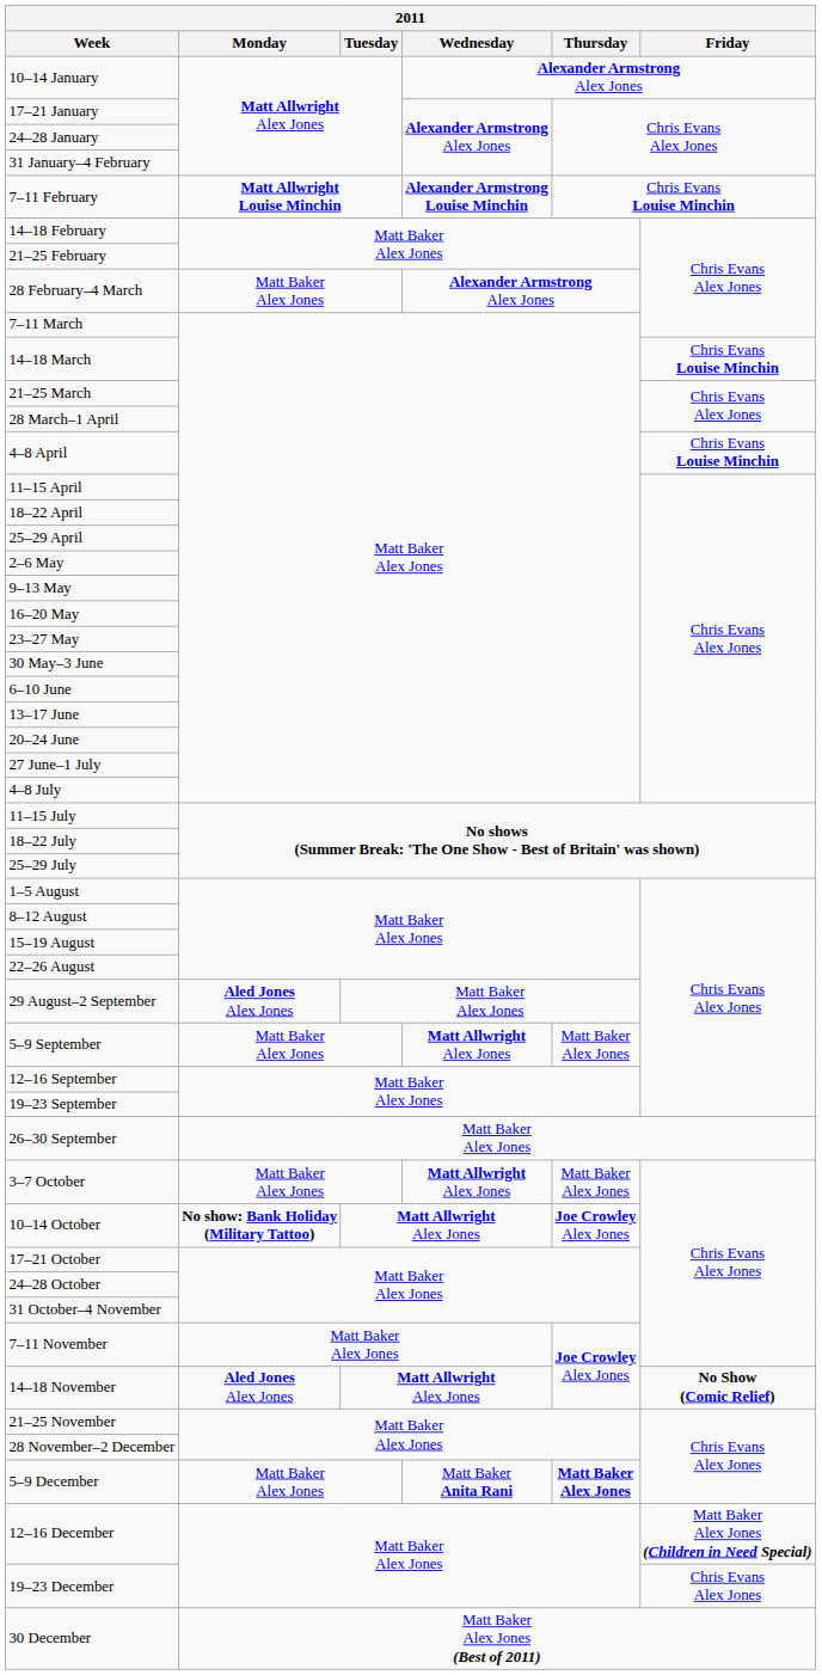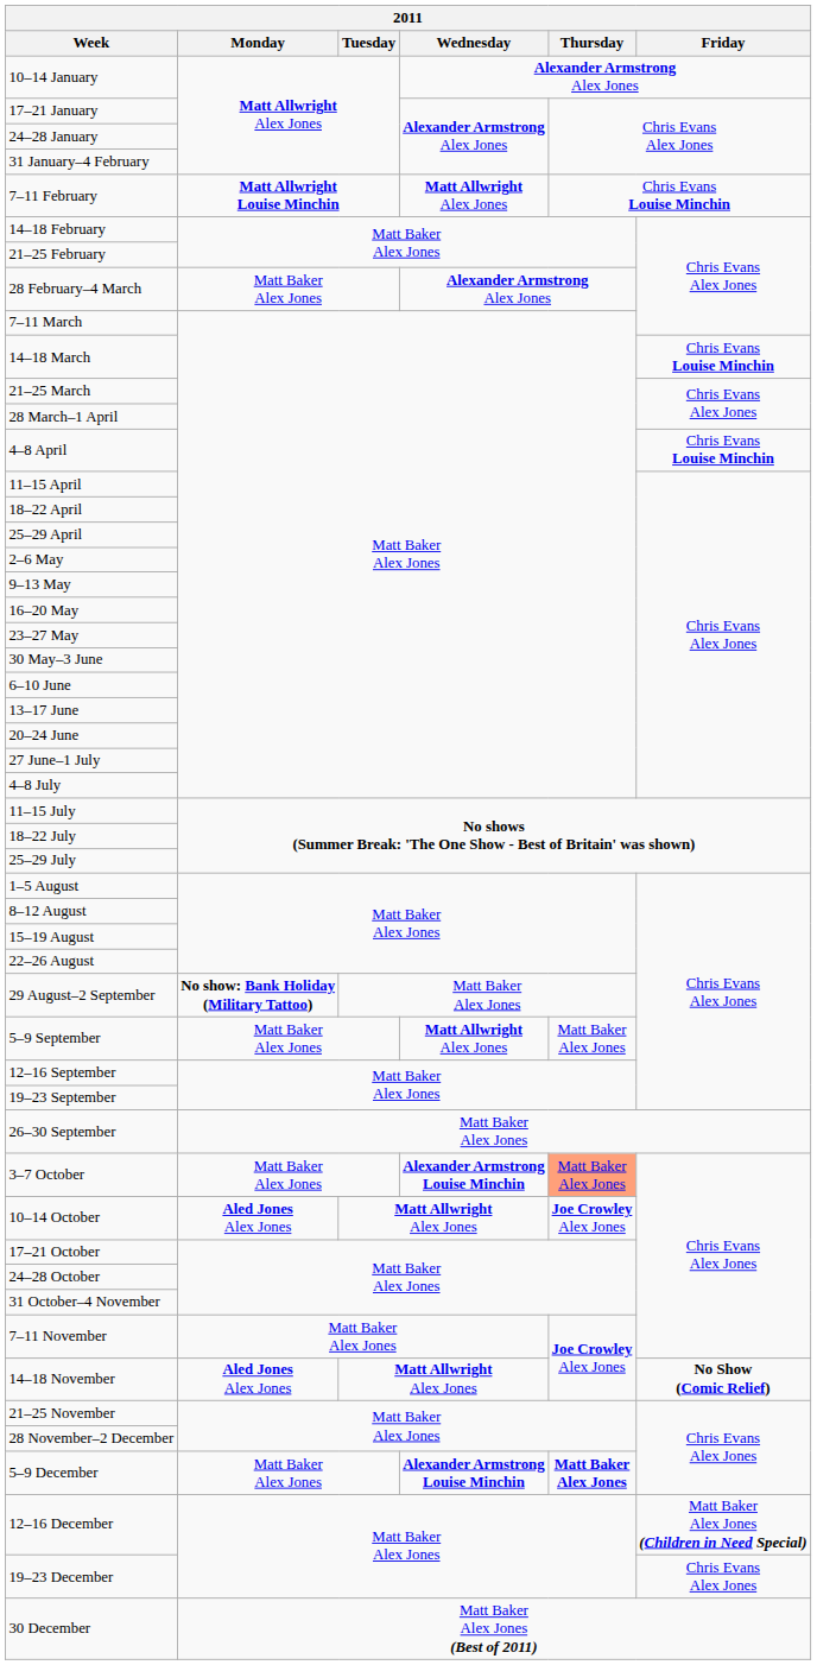7–11 February | Wednesday: Alexander Armstrong Louise Minchin -> Matt Allwright Alex Jones
29 August–2 September | Monday: Aled Jones Alex Jones -> No show: Bank Holiday (Military Tattoo)
3–7 October | Wednesday: Matt Allwright Alex Jones -> Alexander Armstrong Louise Minchin
3–7 October | Thursday: no background -> lightsalmon background
10–14 October | Monday: No show: Bank Holiday (Military Tattoo) -> Aled Jones Alex Jones
5–9 December | Wednesday: Matt Baker Anita Rani -> Alexander Armstrong Louise Minchin
